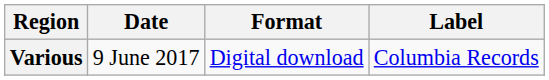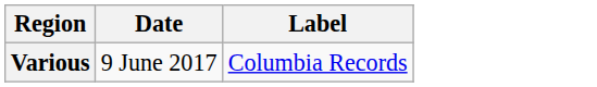- column: Format | Digital download
